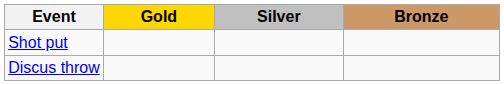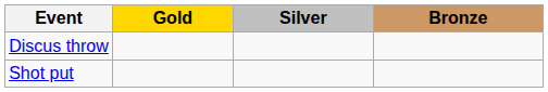rows swapped: Shot put <-> Discus throw
